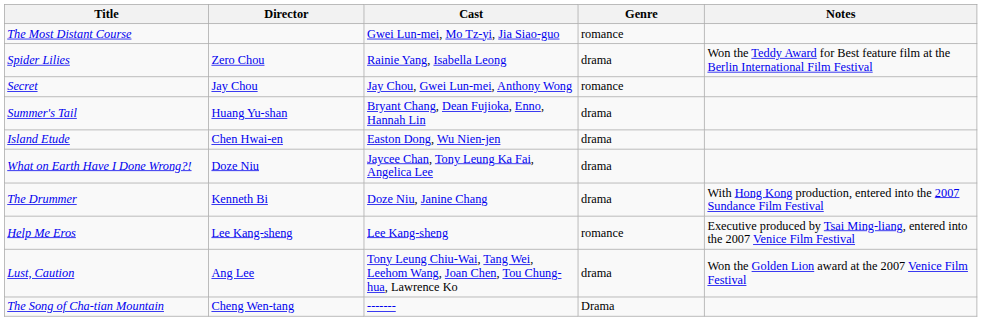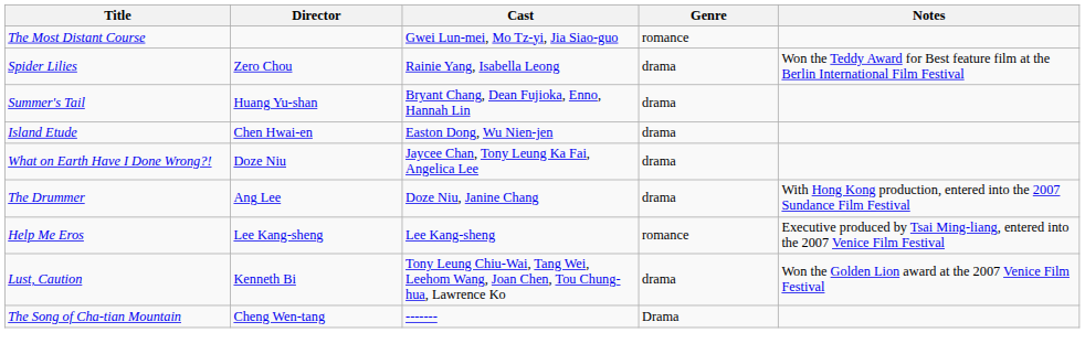- row: Secret | Jay Chou | Jay Chou, Gwei Lun-mei, Anthony Wong | romance
The Drummer | Director: Kenneth Bi -> Ang Lee
Lust, Caution | Director: Ang Lee -> Kenneth Bi
